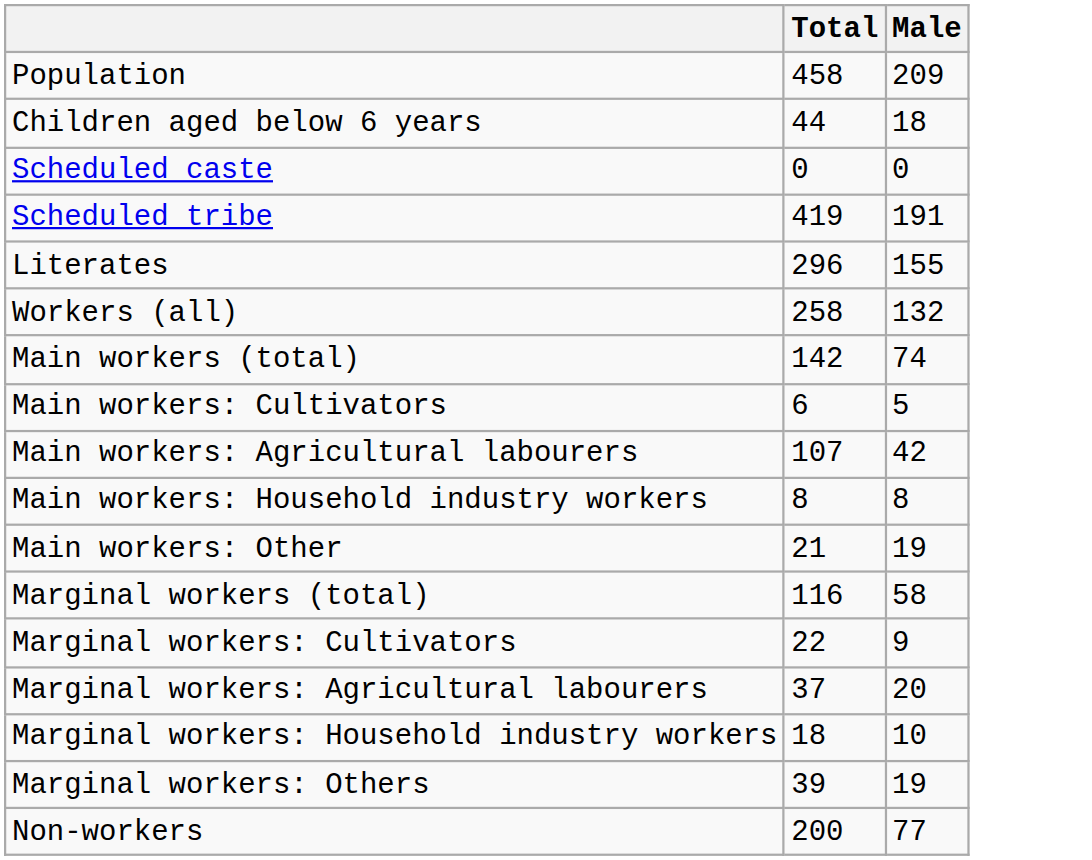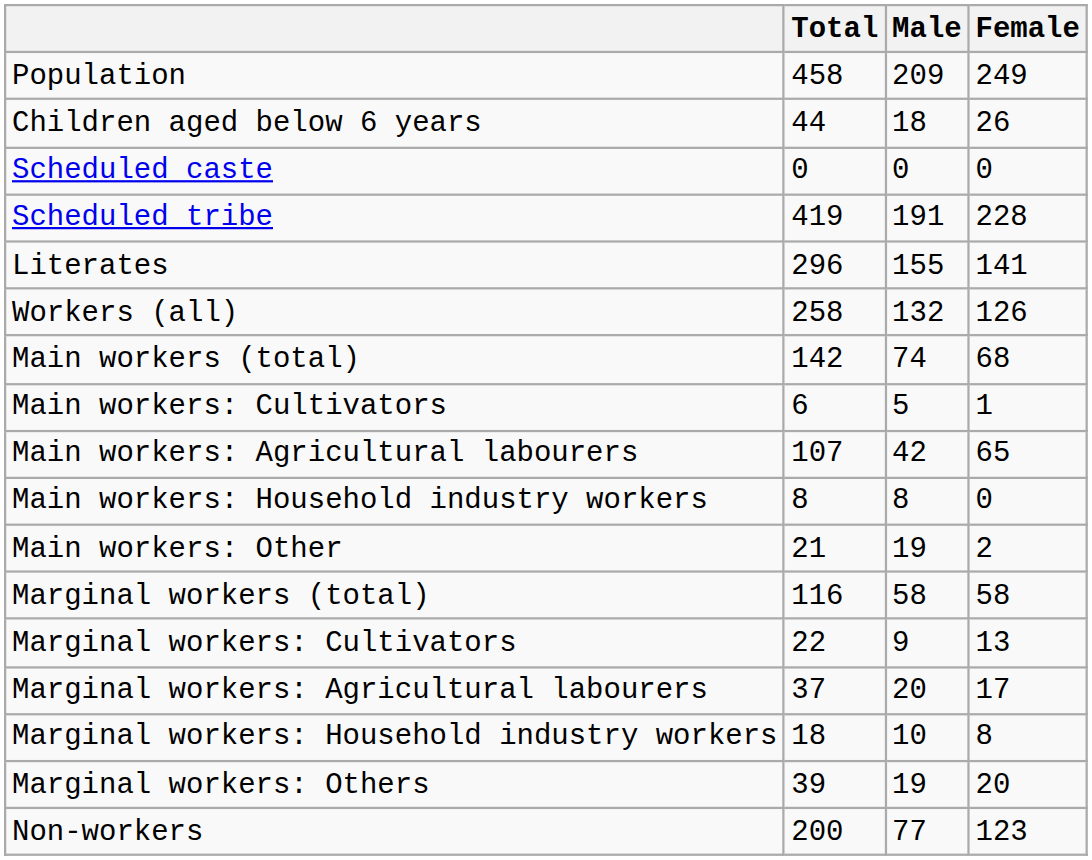+ column: Female | 249 | 26 | 0 | 228 | 141 | 126 | 68 | 1 | 65 | 0 | 2 | 58 | 13 | 17 | 8 | 20 | 123
